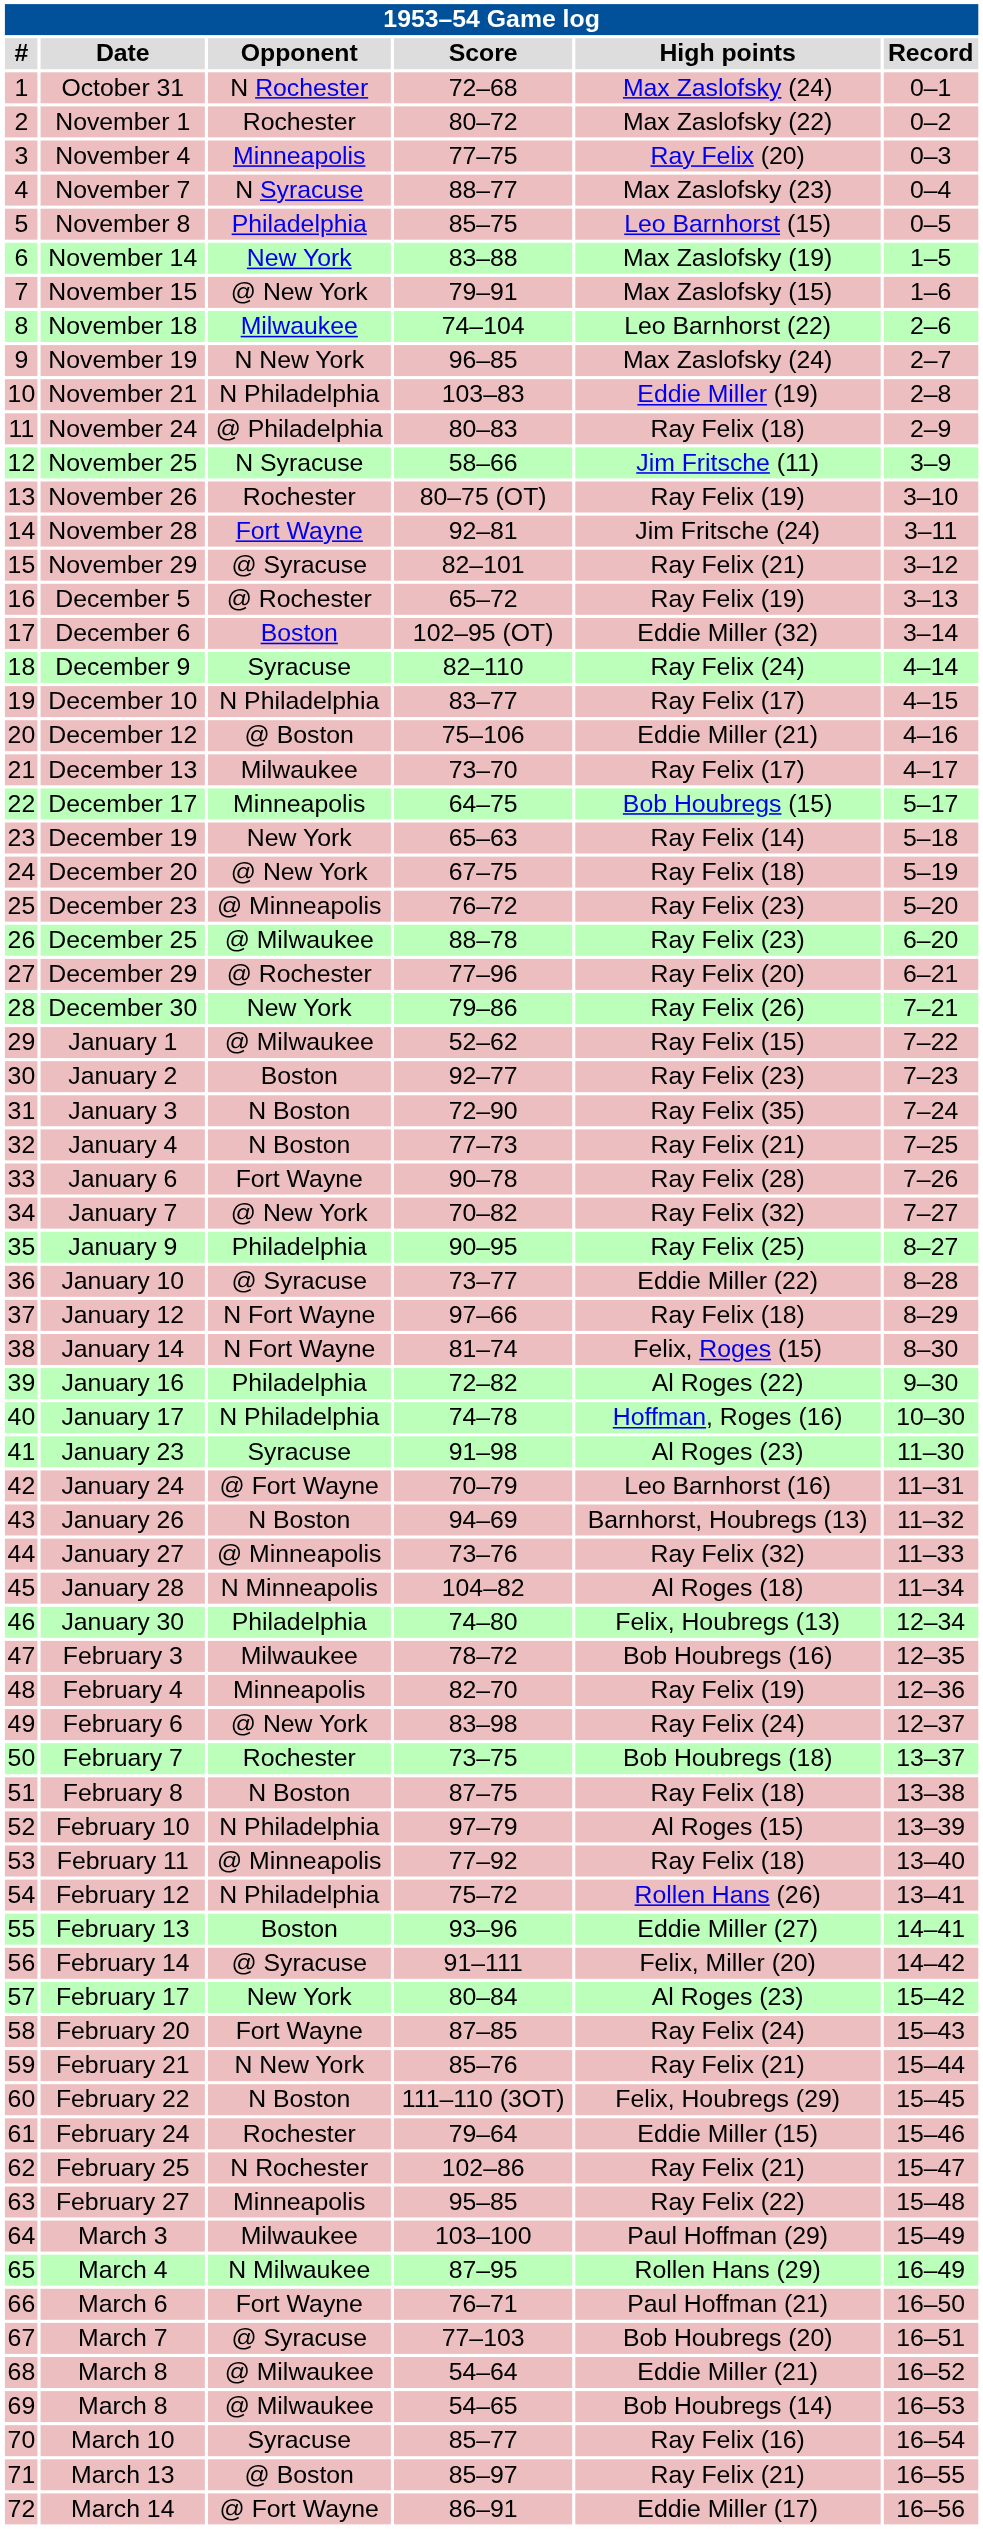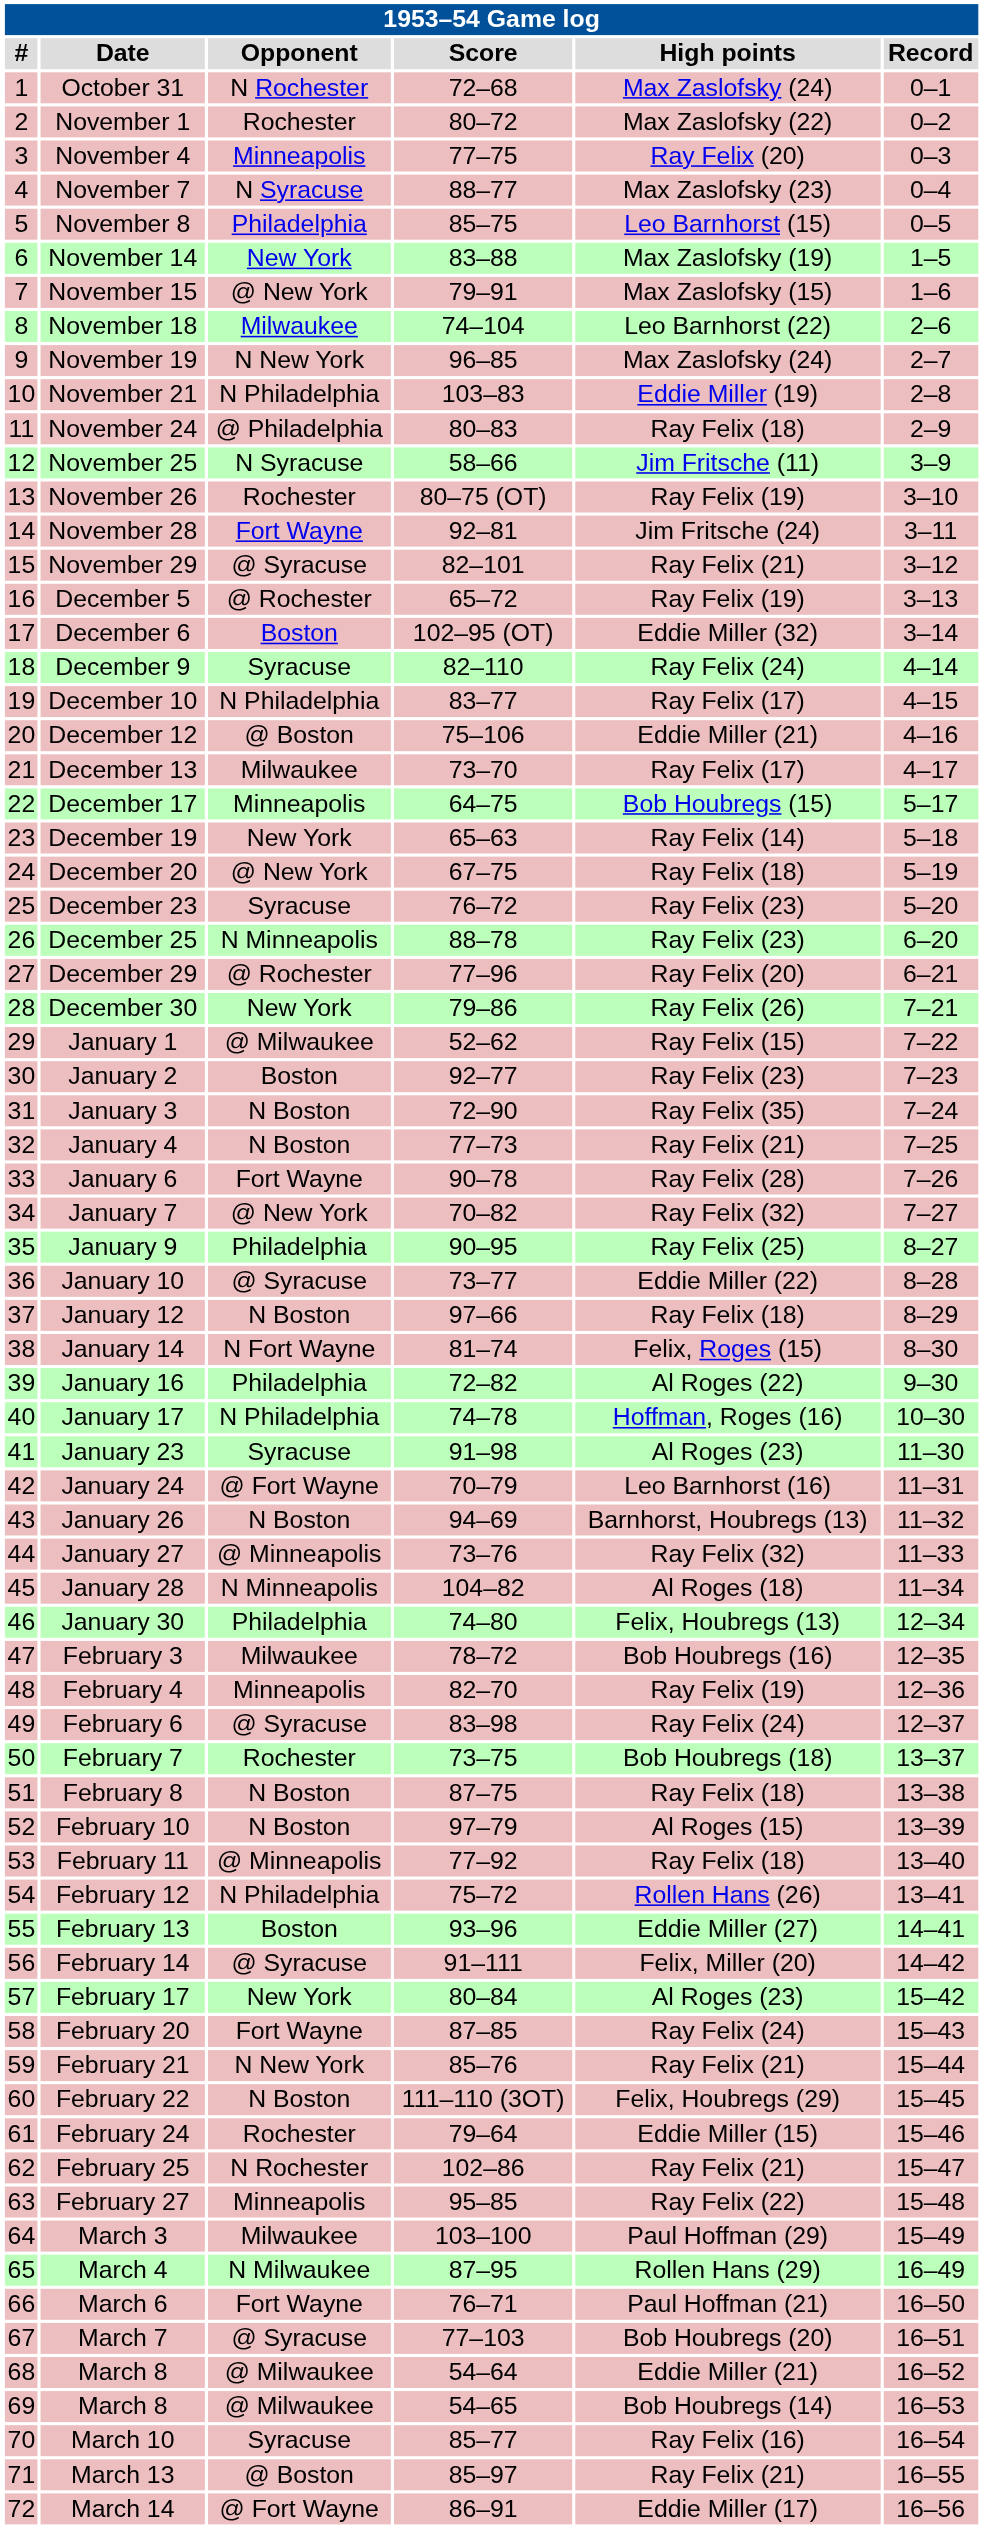December 23 | Opponent: @ Minneapolis -> Syracuse
December 25 | Opponent: @ Milwaukee -> N Minneapolis
January 12 | Opponent: N Fort Wayne -> N Boston
February 6 | Opponent: @ New York -> @ Syracuse
February 10 | Opponent: N Philadelphia -> N Boston
